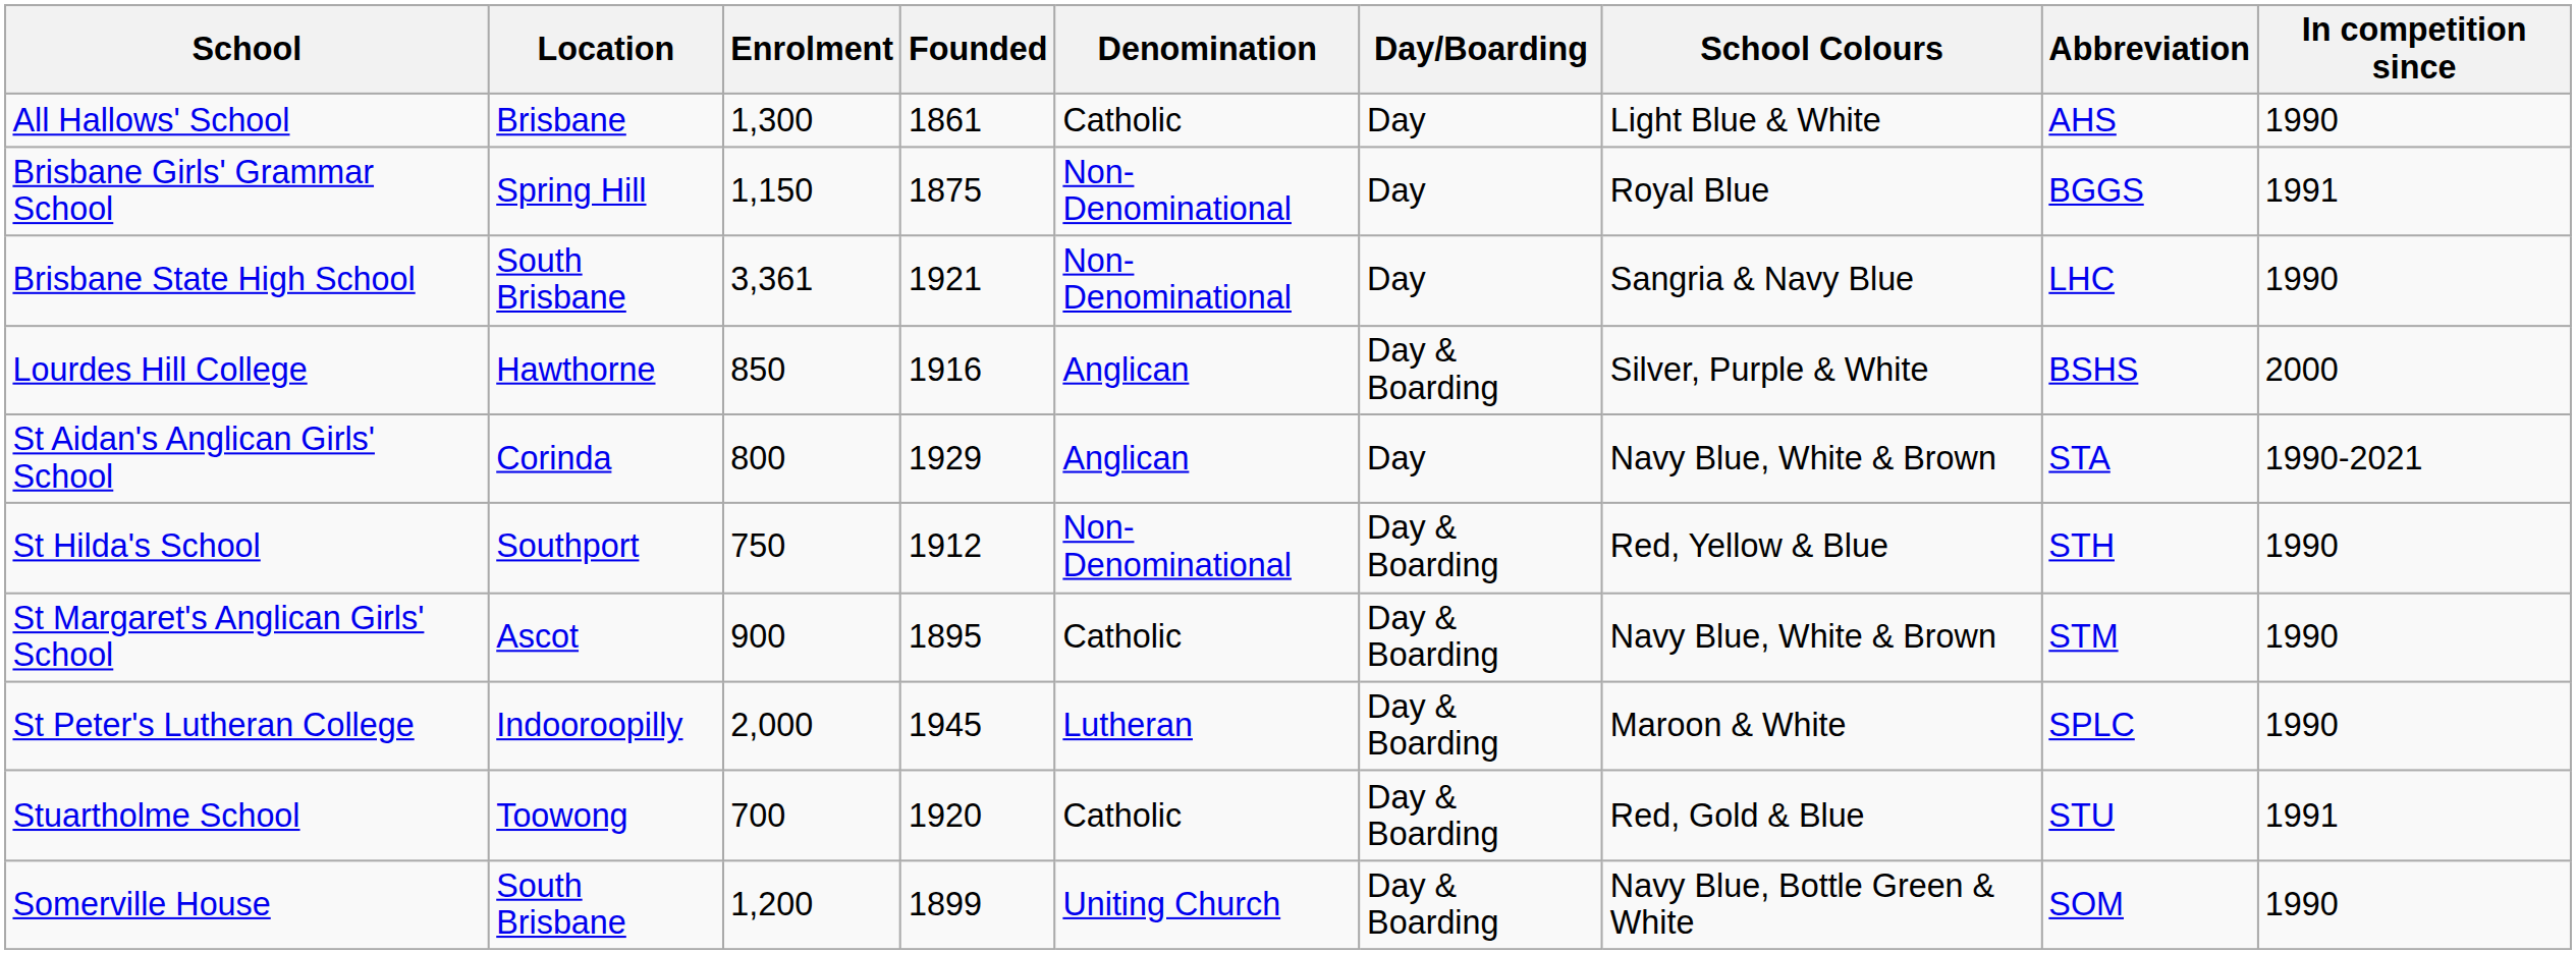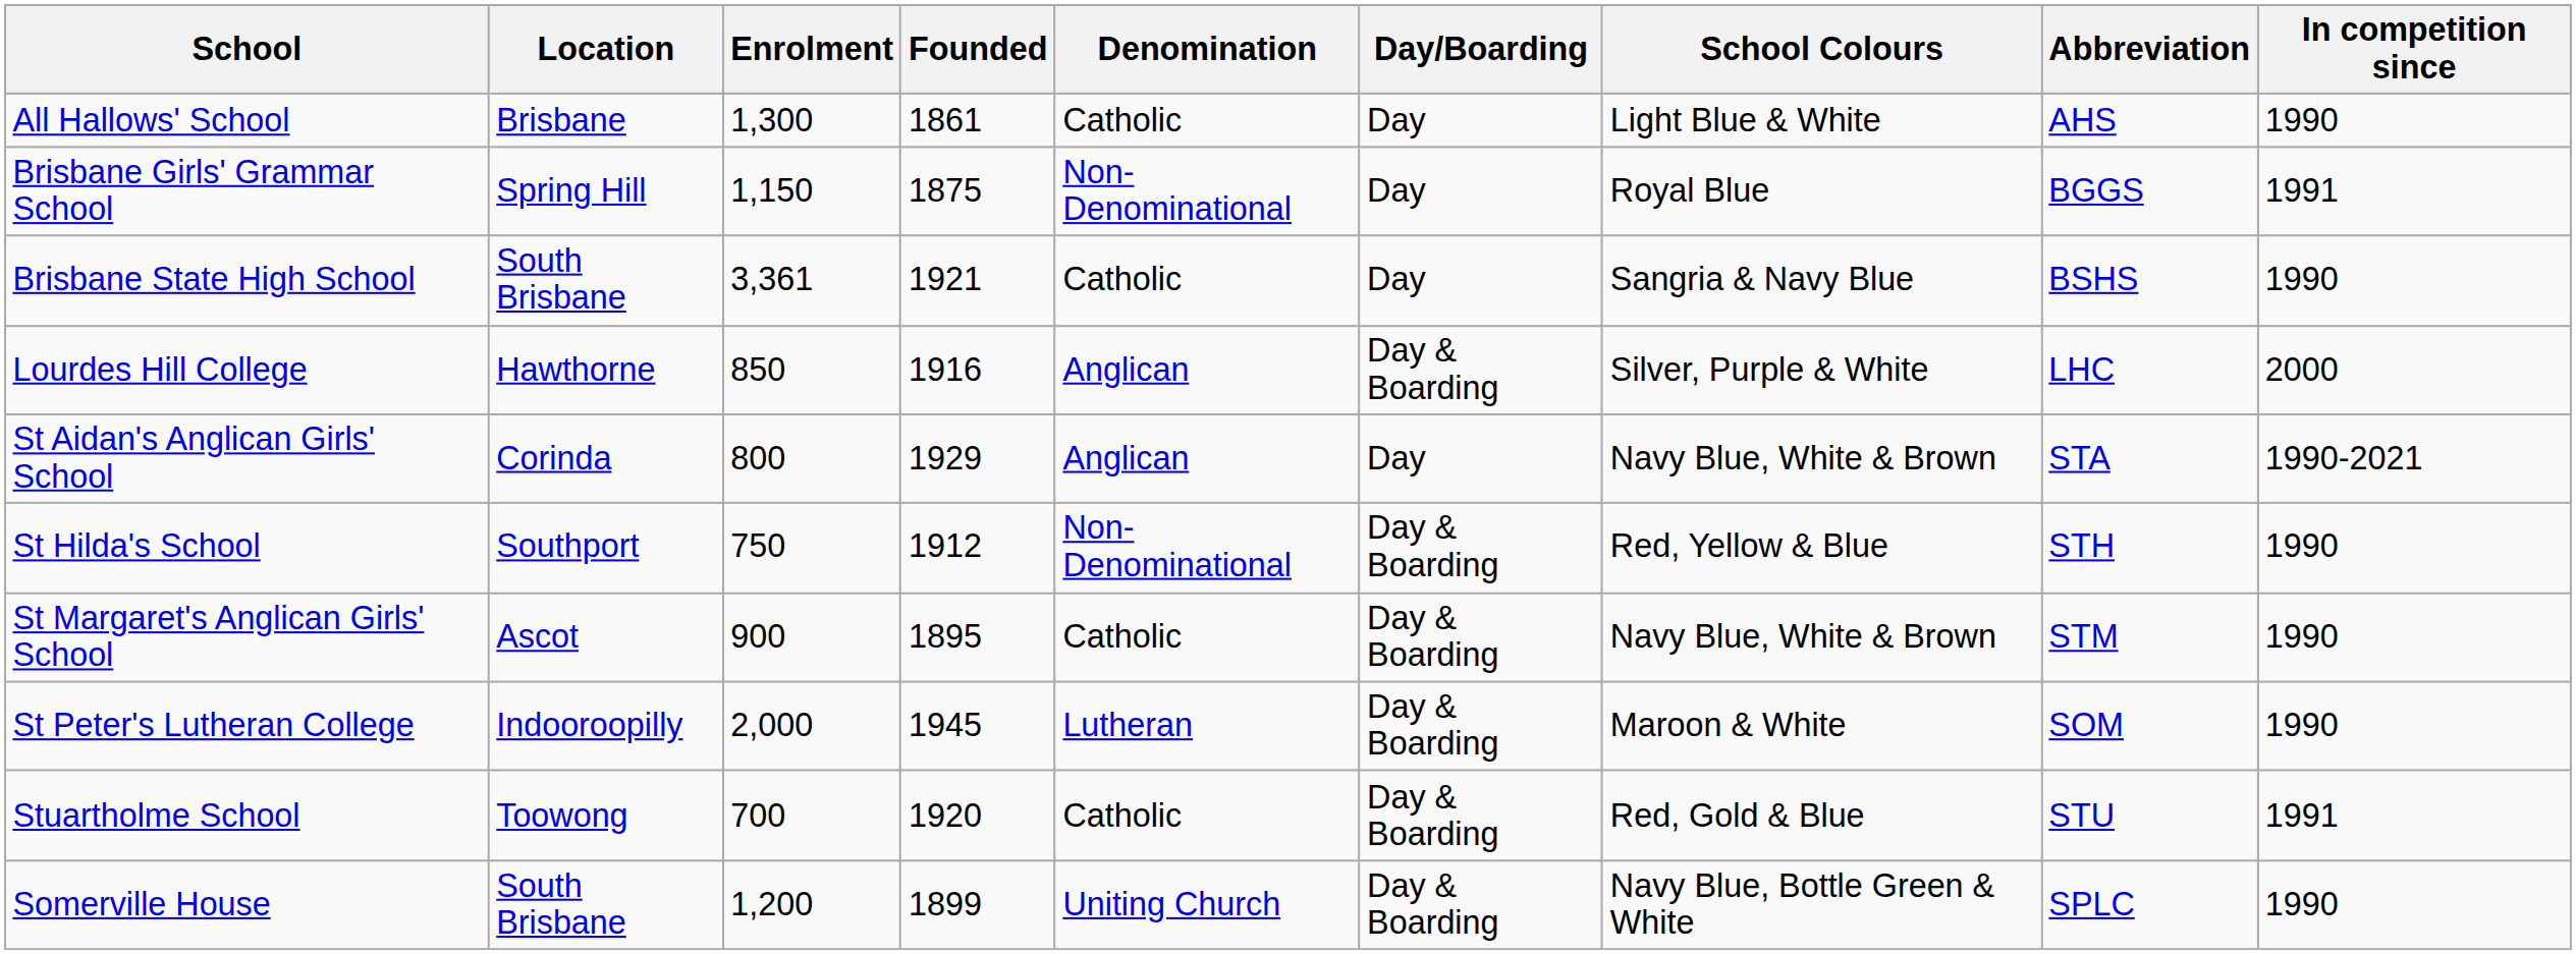Brisbane State High School | Denomination: Non-Denominational -> Catholic
Brisbane State High School | Abbreviation: LHC -> BSHS
Lourdes Hill College | Abbreviation: BSHS -> LHC
St Peter's Lutheran College | Abbreviation: SPLC -> SOM
Somerville House | Abbreviation: SOM -> SPLC
